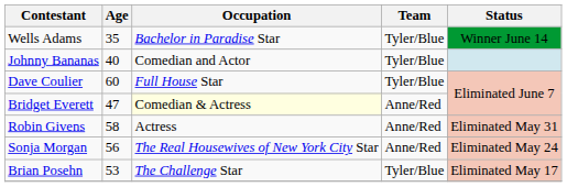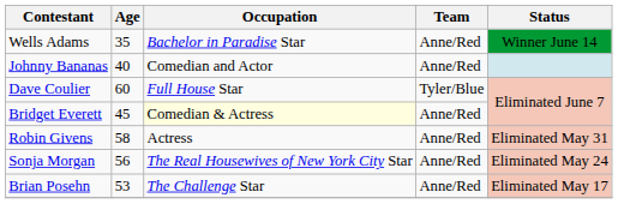Wells Adams | Team: Tyler/Blue -> Anne/Red
Johnny Bananas | Team: Tyler/Blue -> Anne/Red
Bridget Everett | Age: 47 -> 45
Brian Posehn | Team: Tyler/Blue -> Anne/Red
